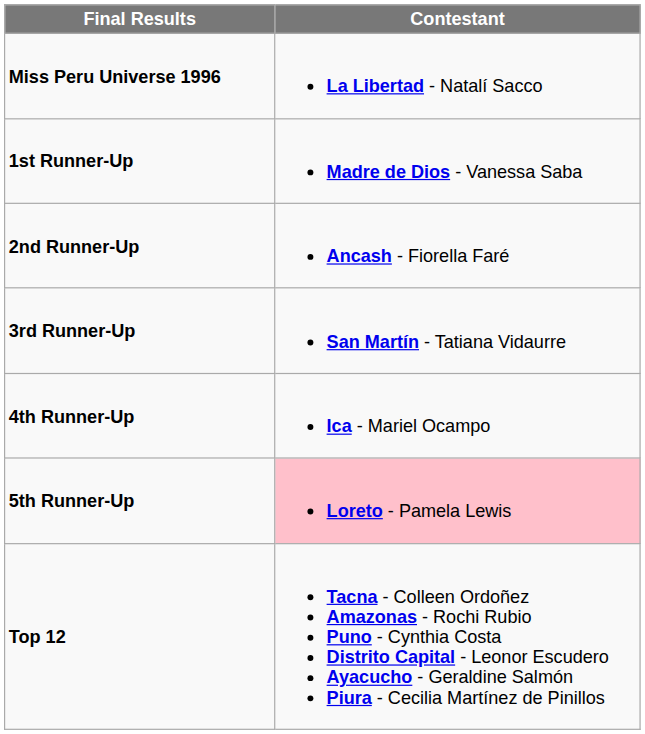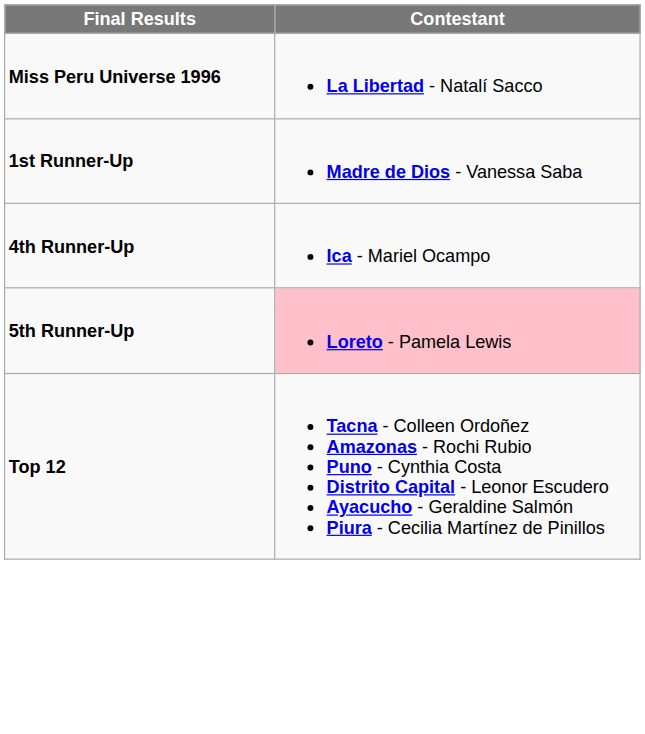- row: 2nd Runner-Up | Ancash - Fiorella Faré
- row: 3rd Runner-Up | San Martín - Tatiana Vidaurre
